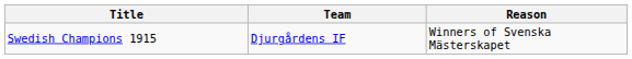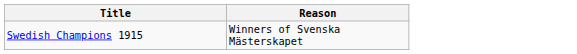- column: Team | Djurgårdens IF
